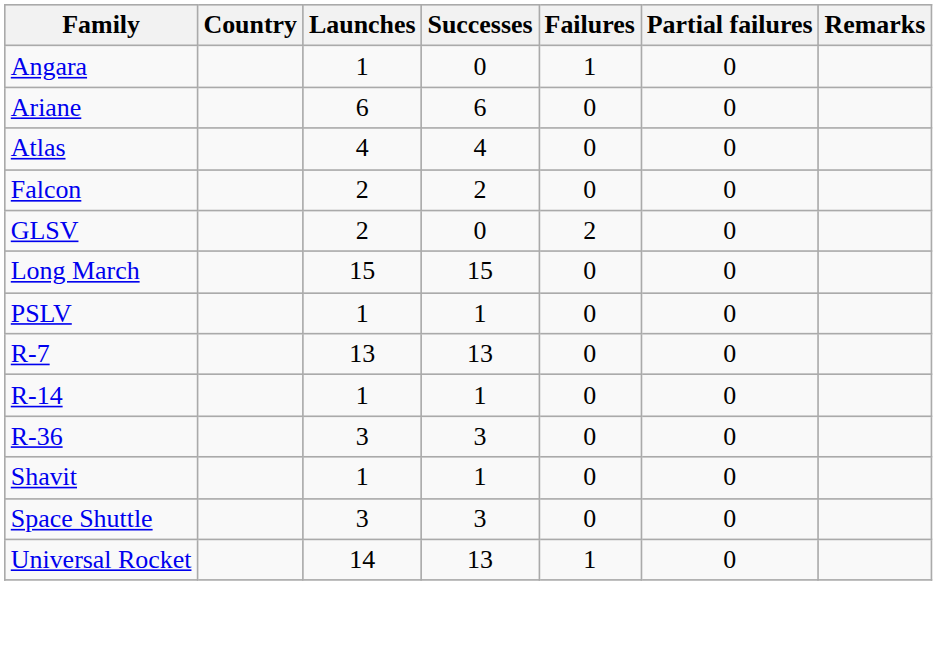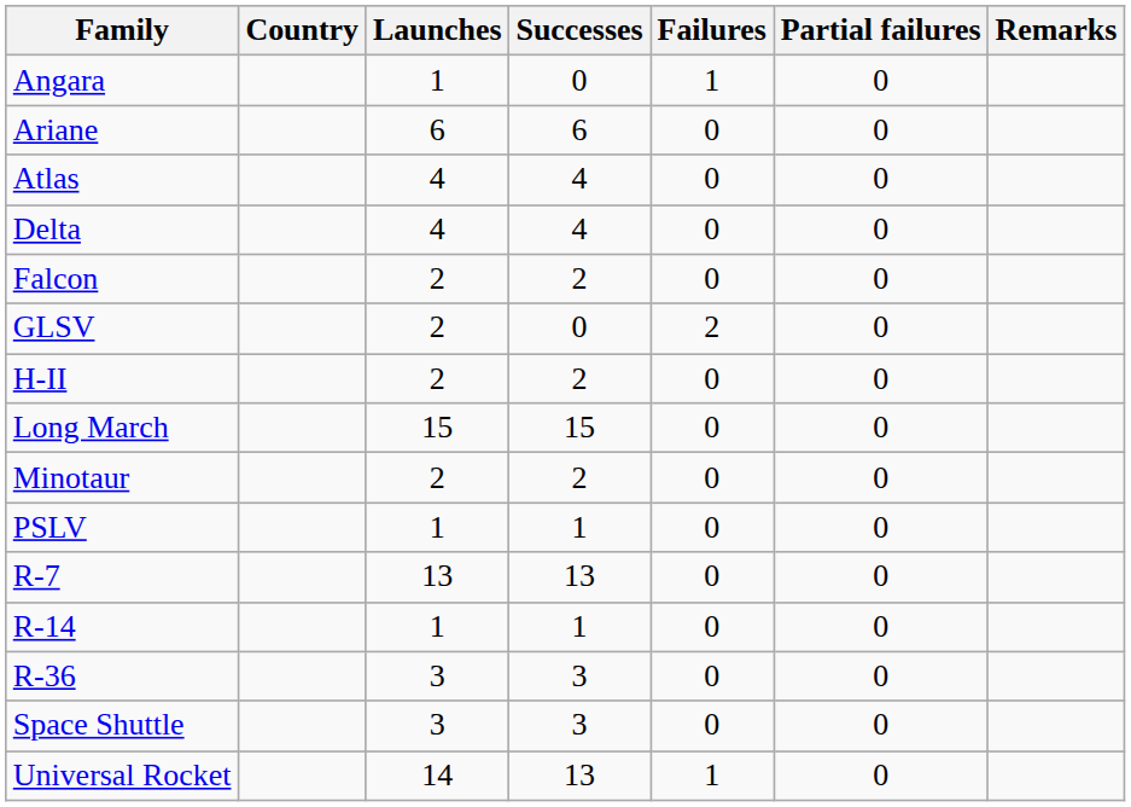+ row: Delta | 4 | 4 | 0 | 0
+ row: H-II | 2 | 2 | 0 | 0
+ row: Minotaur | 2 | 2 | 0 | 0
- row: Shavit | 1 | 1 | 0 | 0
